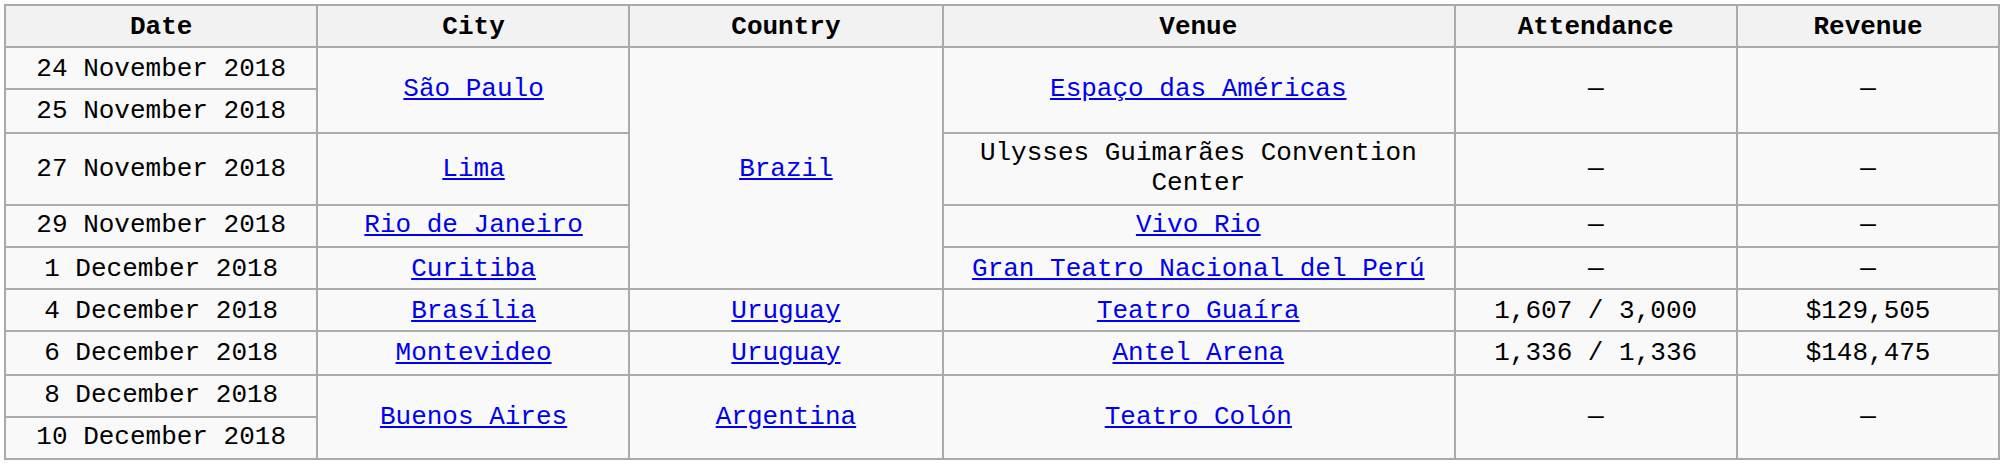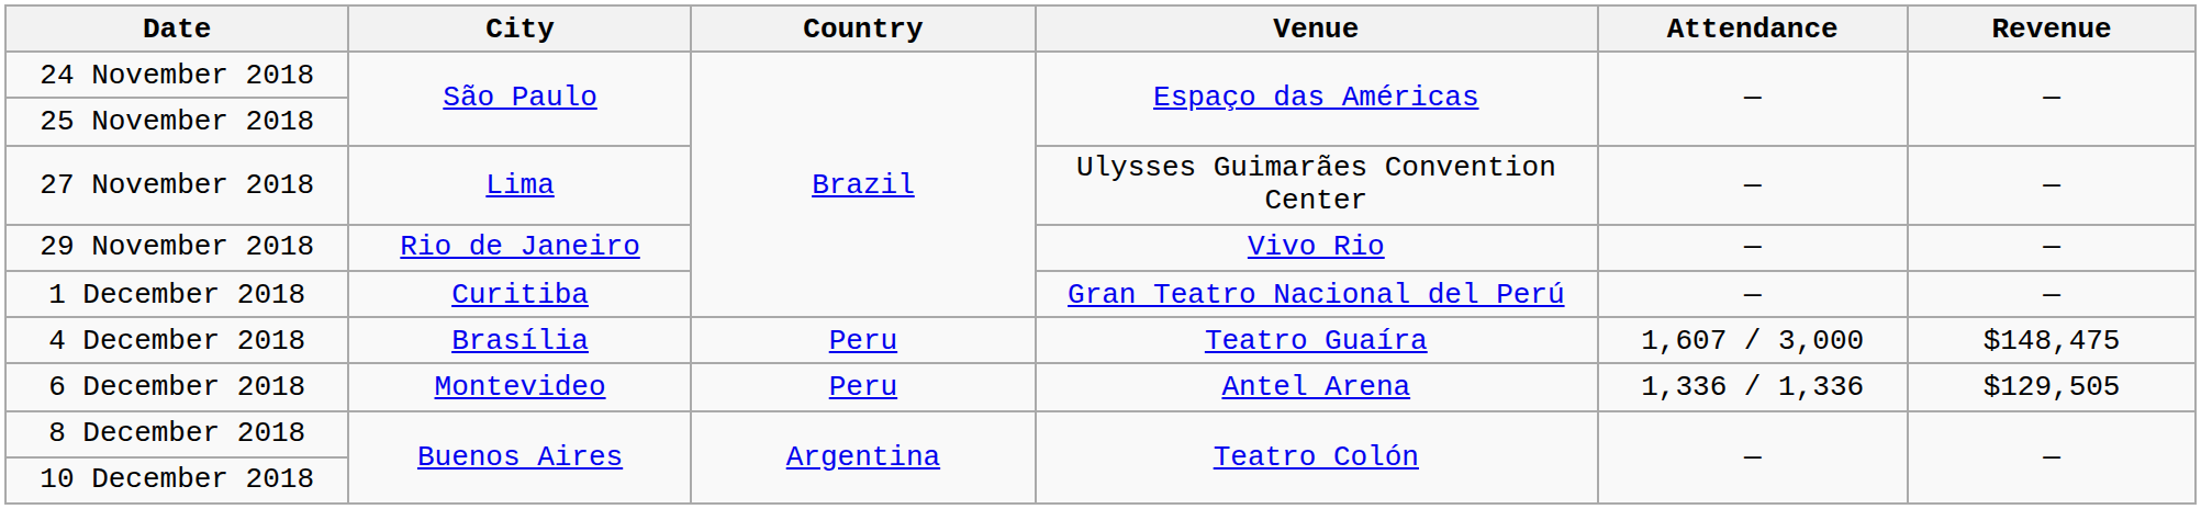4 December 2018 | Country: Uruguay -> Peru
4 December 2018 | Revenue: $129,505 -> $148,475
6 December 2018 | Country: Uruguay -> Peru
6 December 2018 | Revenue: $148,475 -> $129,505
